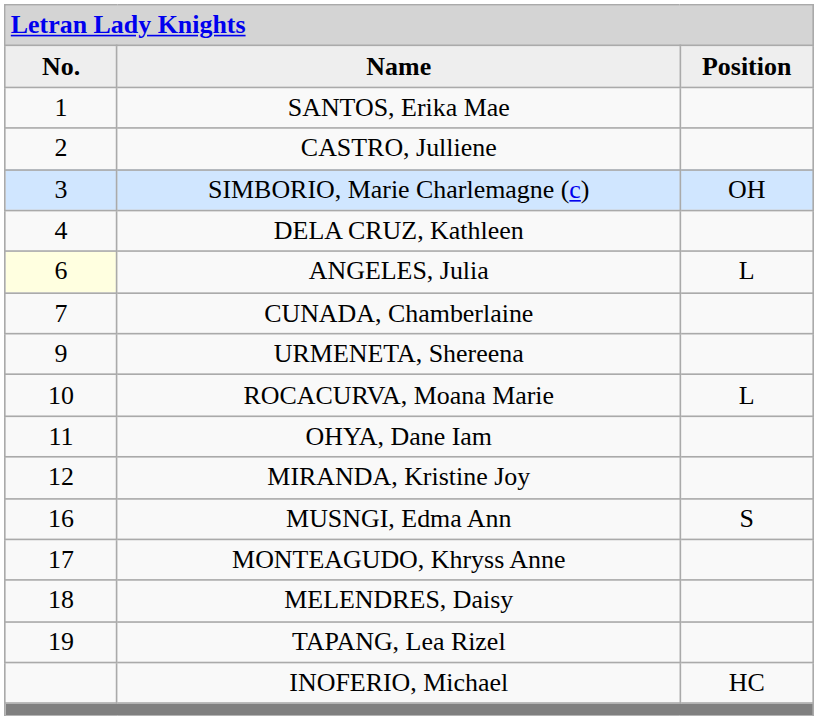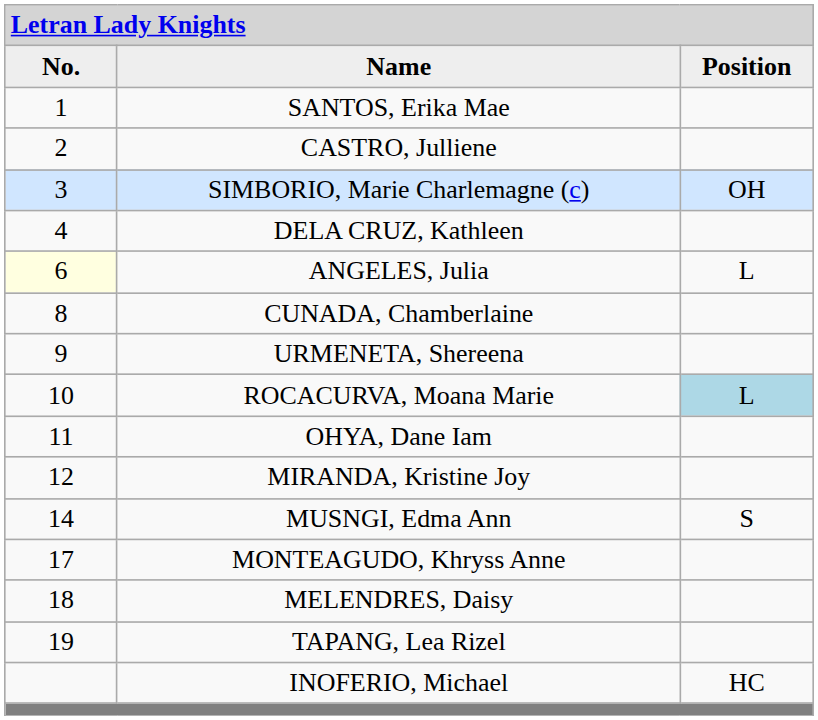CUNADA, Chamberlaine | column 1: 7 -> 8
ROCACURVA, Moana Marie | column 3: no background -> lightblue background
MUSNGI, Edma Ann | column 1: 16 -> 14
